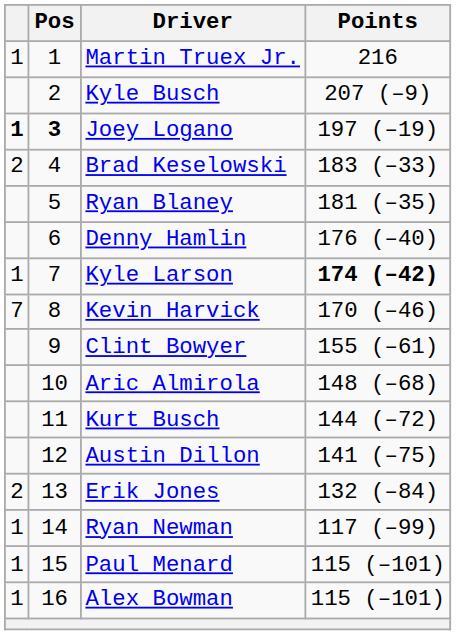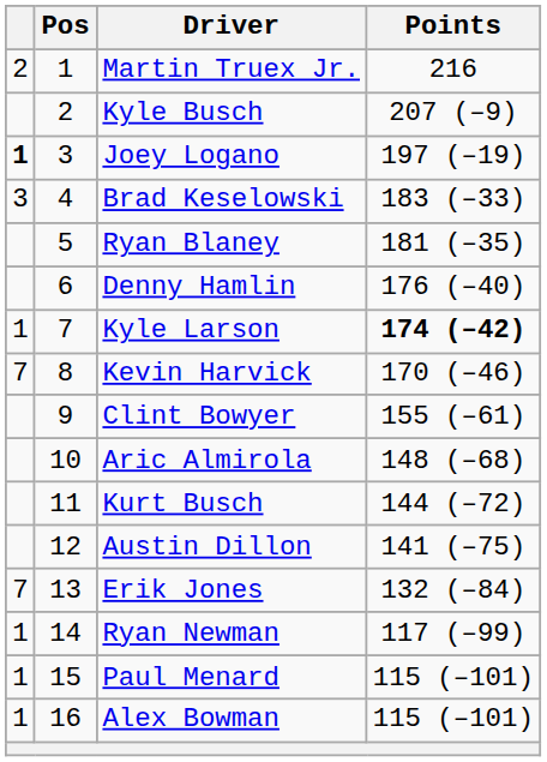Martin Truex Jr. | column 1: 1 -> 2
Joey Logano | Pos: bold -> normal
Brad Keselowski | column 1: 2 -> 3
Erik Jones | column 1: 2 -> 7
